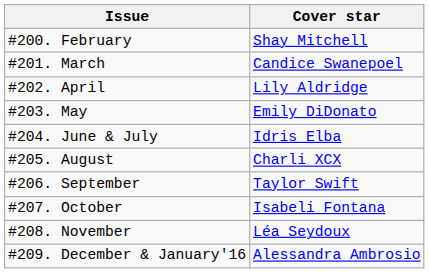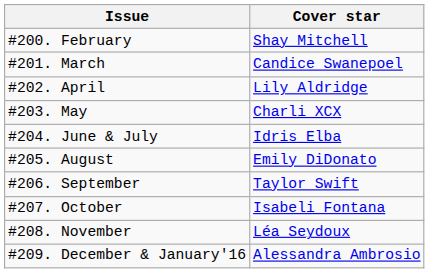#203. May | Cover star: Emily DiDonato -> Charli XCX
#205. August | Cover star: Charli XCX -> Emily DiDonato
